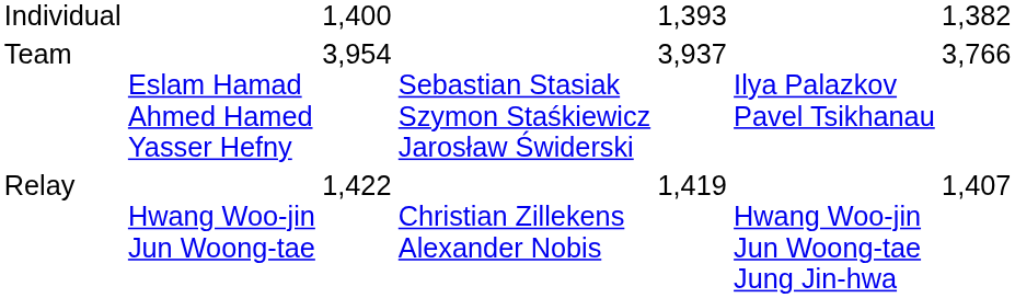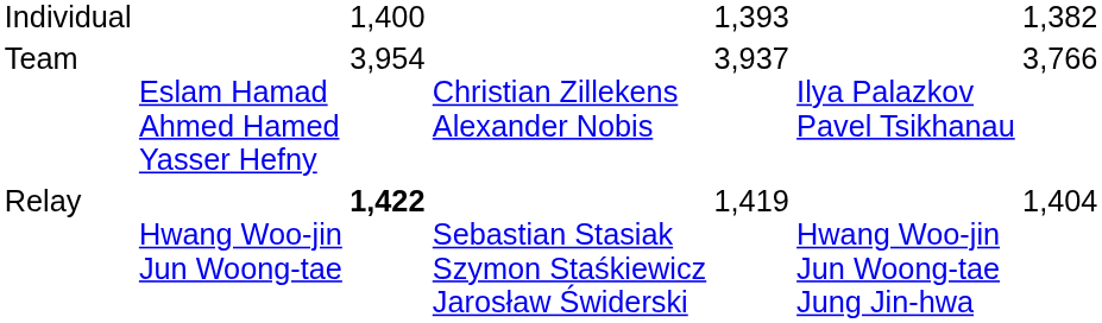Team | column 4: Sebastian Stasiak Szymon Staśkiewicz Jarosław Świderski -> Christian Zillekens Alexander Nobis
Relay | column 3: normal -> bold
Relay | column 4: Christian Zillekens Alexander Nobis -> Sebastian Stasiak Szymon Staśkiewicz Jarosław Świderski
Relay | column 7: 1,407 -> 1,404
